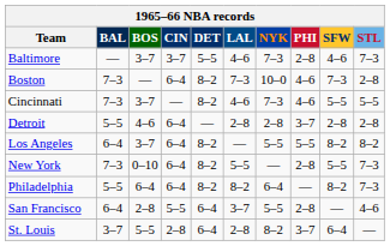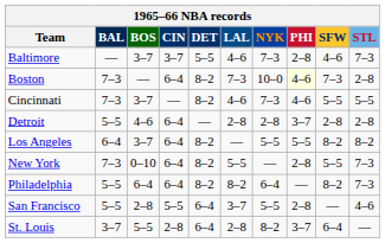Boston | PHI: no background -> lightyellow background
San Francisco | BAL: 6–4 -> 5–5
